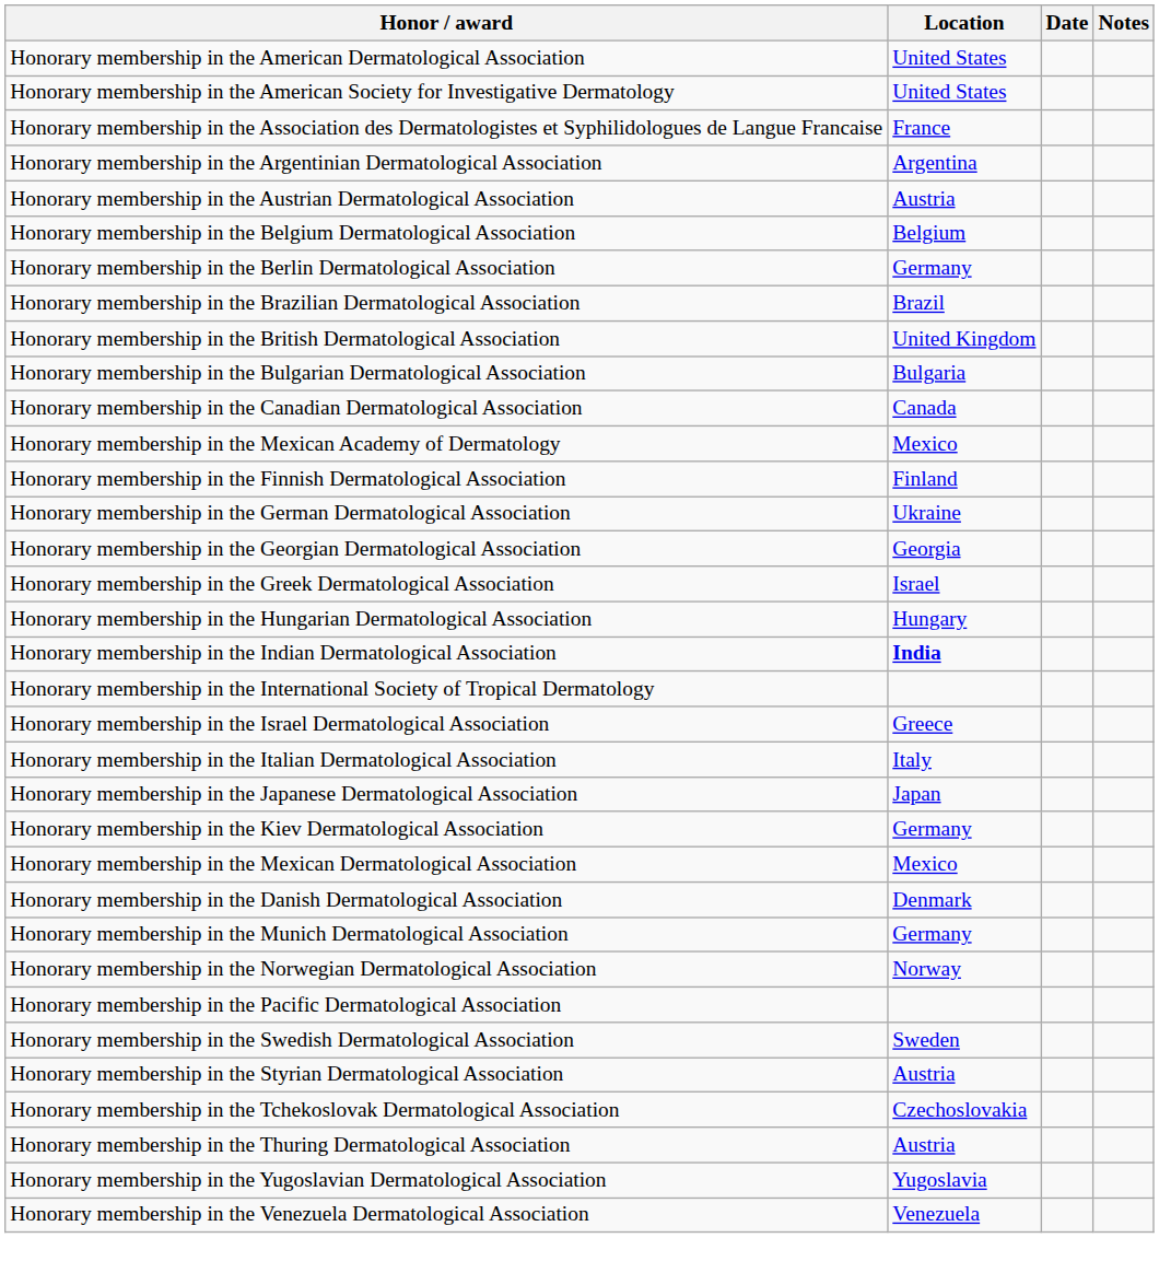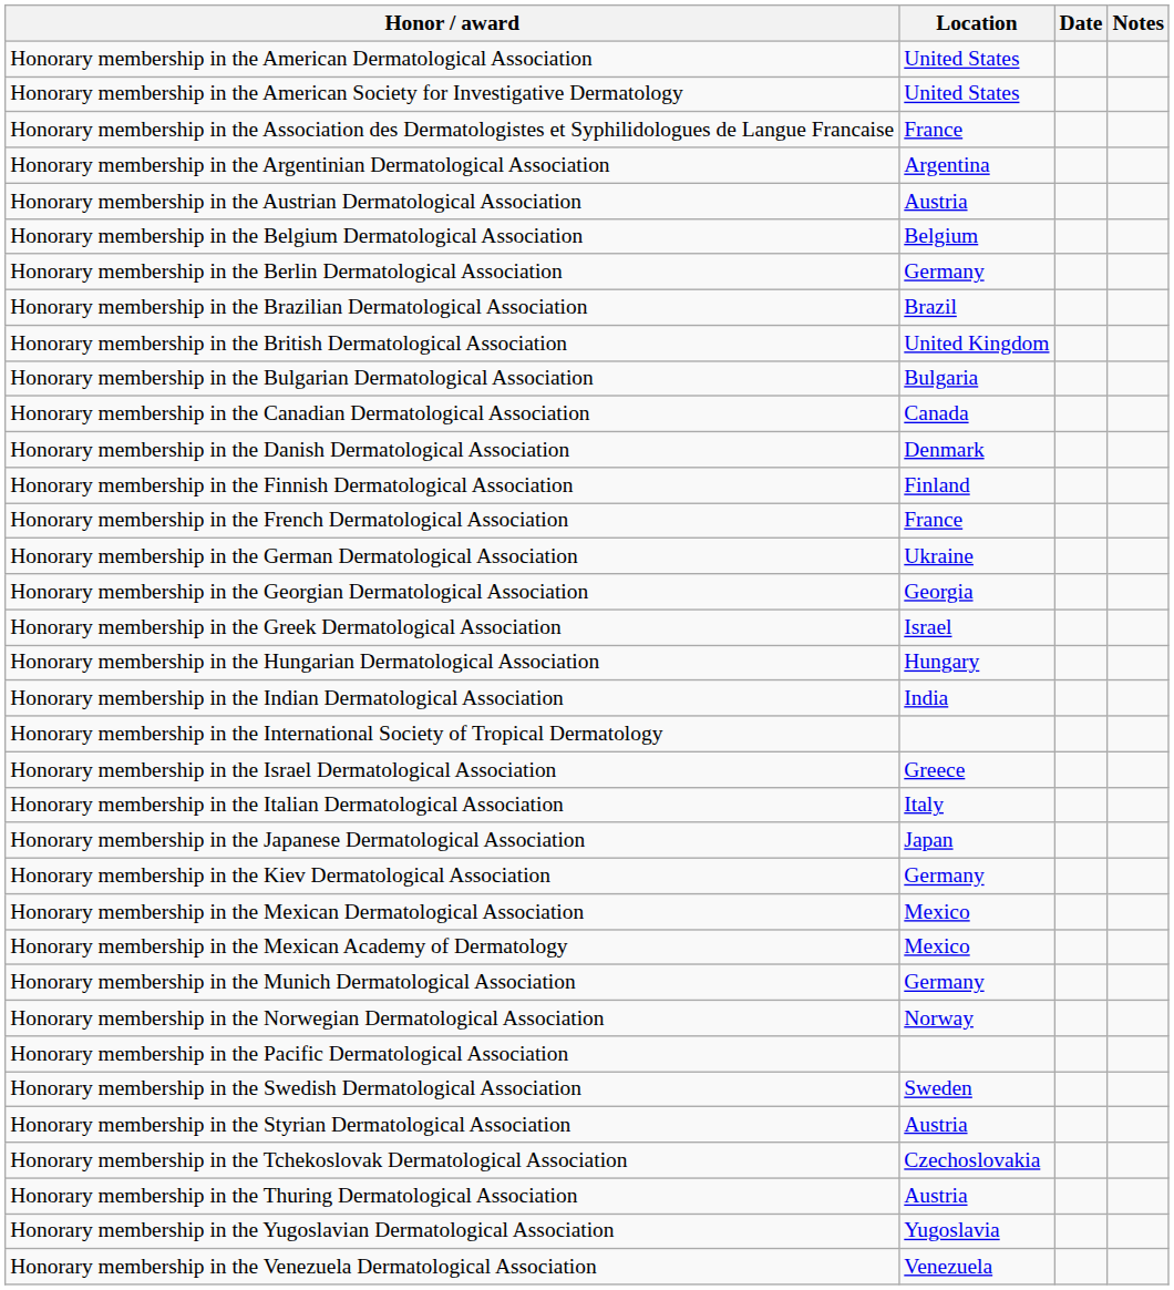rows swapped: Honorary membership in the Danish Dermatological Association <-> Honorary membership in the Mexican Academy of Dermatology
+ row: Honorary membership in the French Dermatological Association | France
Honorary membership in the Indian Dermatological Association | Location: bold -> normal
